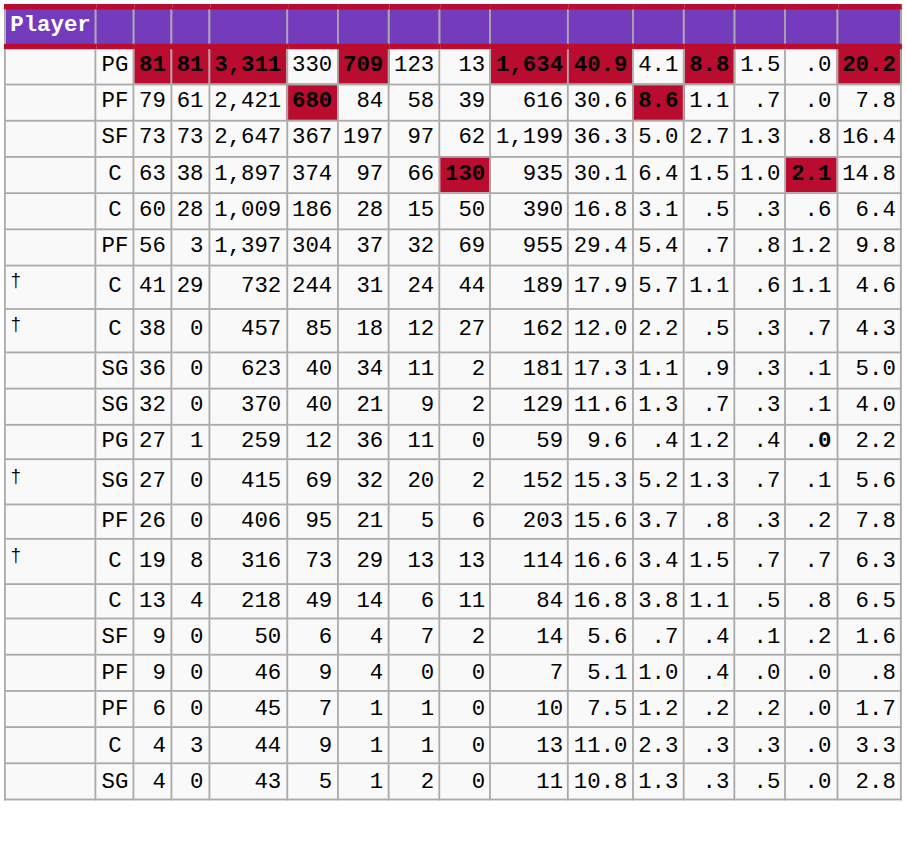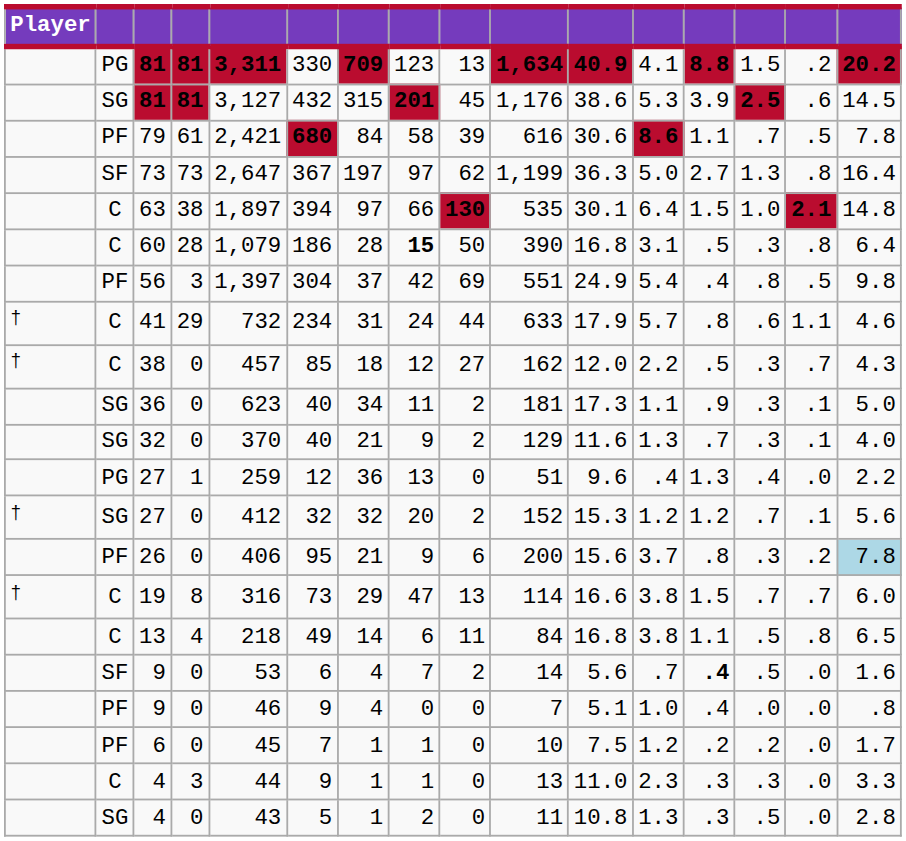PG / 81 | column 15: .0 -> .2
+ row: SG | 81 | 81 | 3,127 | 432 | 315 | 201 | 45 | 1,176 | 38.6 | 5.3 | 3.9 | 2.5 | .6 | 14.5
79 | column 15: .0 -> .5
63 | column 6: 374 -> 394
63 | column 10: 935 -> 535
60 | column 5: 1,009 -> 1,079
60 | column 8: normal -> bold
60 | column 15: .6 -> .8
56 | column 8: 32 -> 42
56 | column 10: 955 -> 551
56 | column 11: 29.4 -> 24.9
56 | column 13: .7 -> .4
56 | column 15: 1.2 -> .5
41 | column 6: 244 -> 234
41 | column 10: 189 -> 633
41 | column 13: 1.1 -> .8
PG / 27 | column 8: 11 -> 13
PG / 27 | column 10: 59 -> 51
PG / 27 | column 13: 1.2 -> 1.3
PG / 27 | column 15: bold -> normal
SG / 27 | column 5: 415 -> 412
SG / 27 | column 6: 69 -> 32
SG / 27 | column 12: 5.2 -> 1.2
SG / 27 | column 13: 1.3 -> 1.2
26 | column 8: 5 -> 9
26 | column 10: 203 -> 200
26 | column 16: no background -> lightblue background
19 | column 8: 13 -> 47
19 | column 12: 3.4 -> 3.8
19 | column 16: 6.3 -> 6.0
SF / 9 | column 5: 50 -> 53
SF / 9 | column 13: normal -> bold
SF / 9 | column 14: .1 -> .5
SF / 9 | column 15: .2 -> .0
